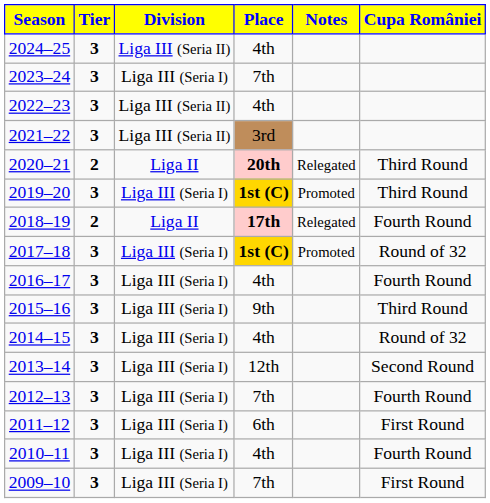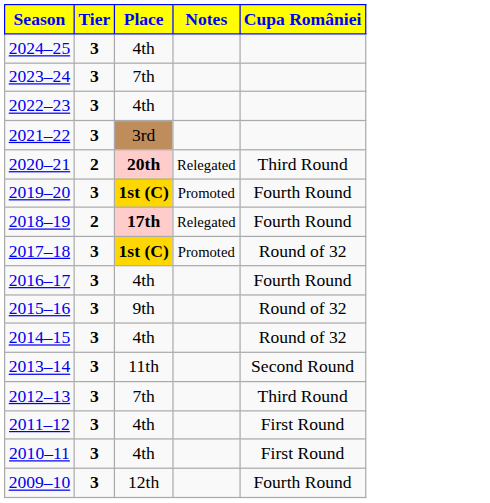- column: Division | Liga III (Seria II) | Liga III (Seria I) | Liga III (Seria II) | Liga III (Seria II) | Liga II | Liga III (Seria I) | Liga II | Liga III (Seria I) | Liga III (Seria I) | Liga III (Seria I) | Liga III (Seria I) | Liga III (Seria I) | Liga III (Seria I) | Liga III (Seria I) | Liga III (Seria I) | Liga III (Seria I)
2019–20 | Cupa României: Third Round -> Fourth Round
2015–16 | Cupa României: Third Round -> Round of 32
2013–14 | Place: 12th -> 11th
2012–13 | Cupa României: Fourth Round -> Third Round
2011–12 | Place: 6th -> 4th
2010–11 | Cupa României: Fourth Round -> First Round
2009–10 | Place: 7th -> 12th
2009–10 | Cupa României: First Round -> Fourth Round
